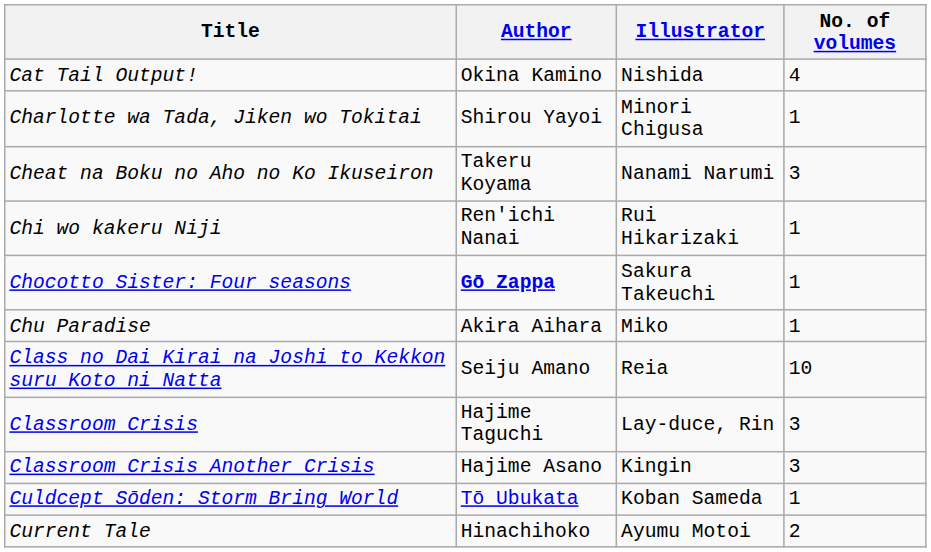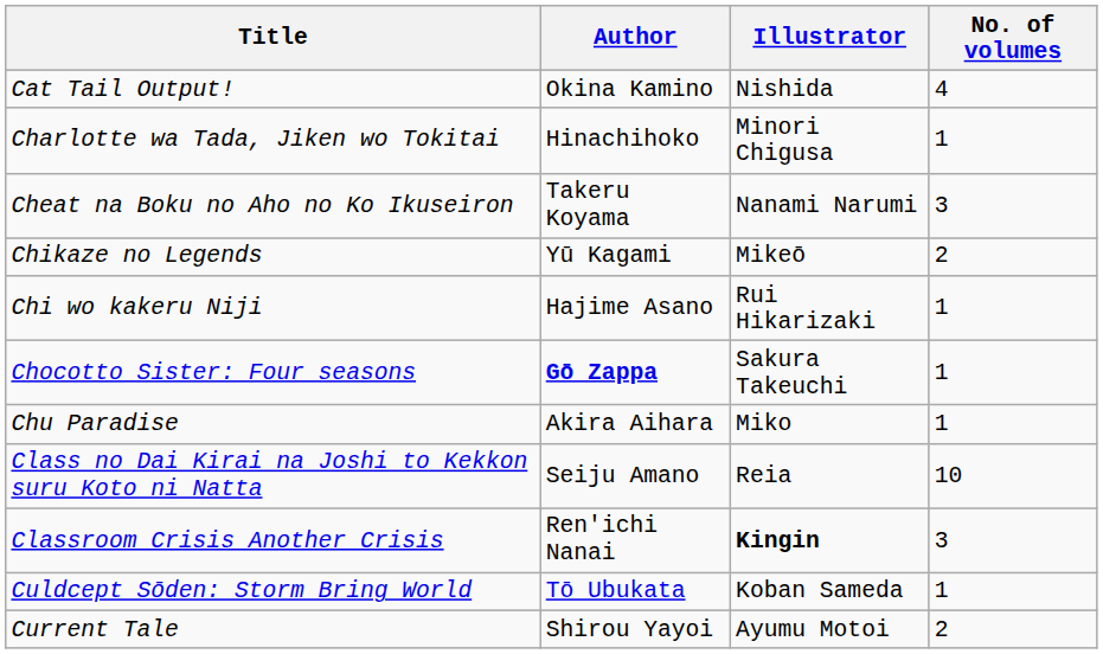Charlotte wa Tada, Jiken wo Tokitai | Author: Shirou Yayoi -> Hinachihoko
+ row: Chikaze no Legends | Yū Kagami | Mikeō | 2
Chi wo kakeru Niji | Author: Ren'ichi Nanai -> Hajime Asano
- row: Classroom Crisis | Hajime Taguchi | Lay-duce, Rin | 3
Classroom Crisis Another Crisis | Author: Hajime Asano -> Ren'ichi Nanai
Classroom Crisis Another Crisis | Illustrator: normal -> bold
Current Tale | Author: Hinachihoko -> Shirou Yayoi
